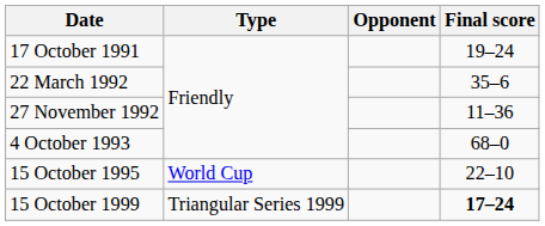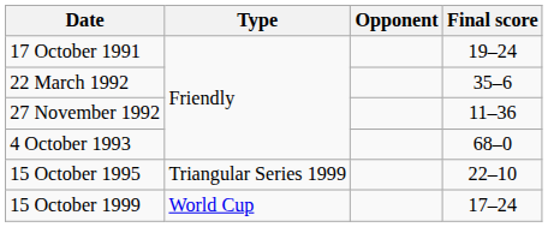15 October 1995 | Type: World Cup -> Triangular Series 1999
15 October 1999 | Type: Triangular Series 1999 -> World Cup
15 October 1999 | Final score: bold -> normal
